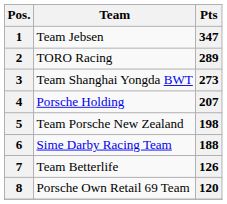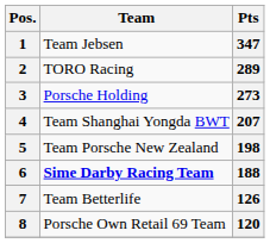3 | Team: Team Shanghai Yongda BWT -> Porsche Holding
4 | Team: Porsche Holding -> Team Shanghai Yongda BWT
6 | Team: normal -> bold
